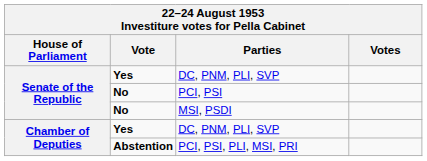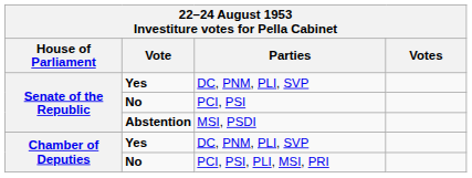MSI, PSDI | Vote: No -> Abstention
PCI, PSI, PLI, MSI, PRI | Vote: Abstention -> No
